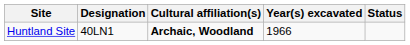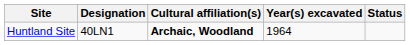Huntland Site | Year(s) excavated: 1966 -> 1964
